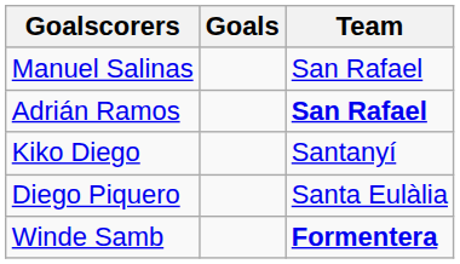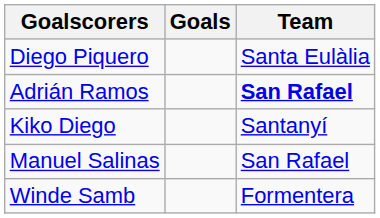rows swapped: Diego Piquero <-> Manuel Salinas
Winde Samb | Team: bold -> normal
